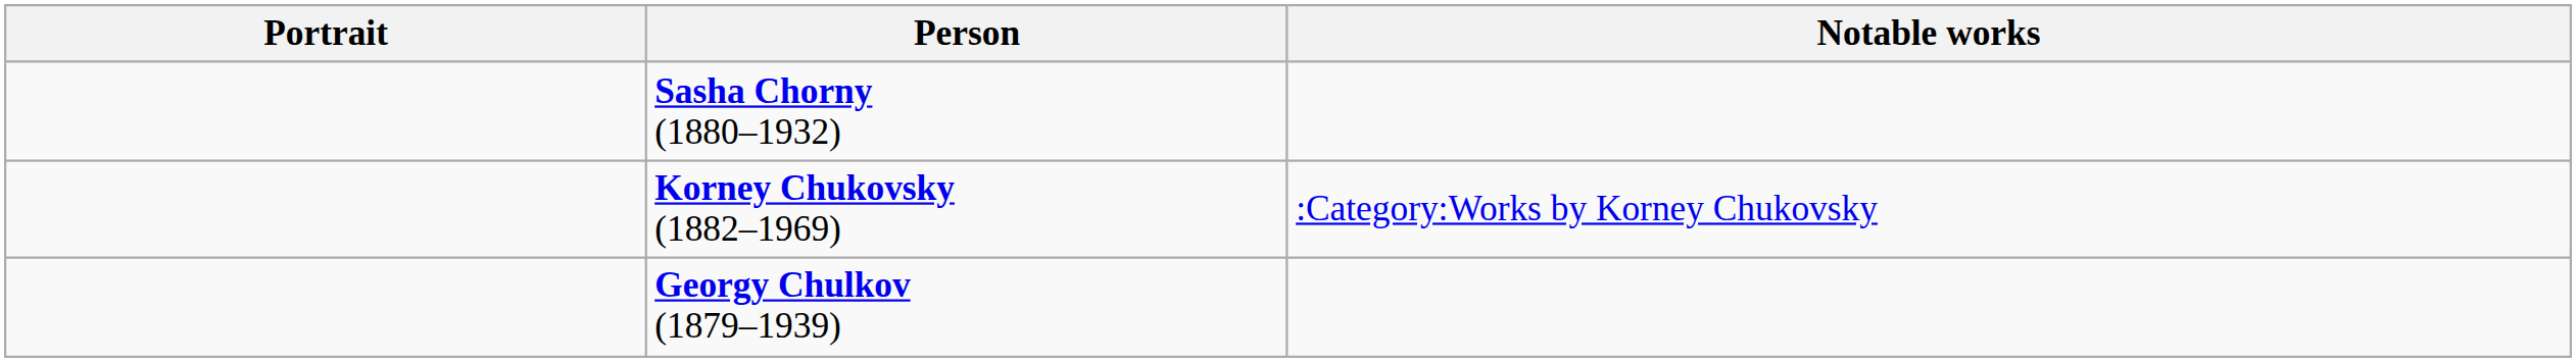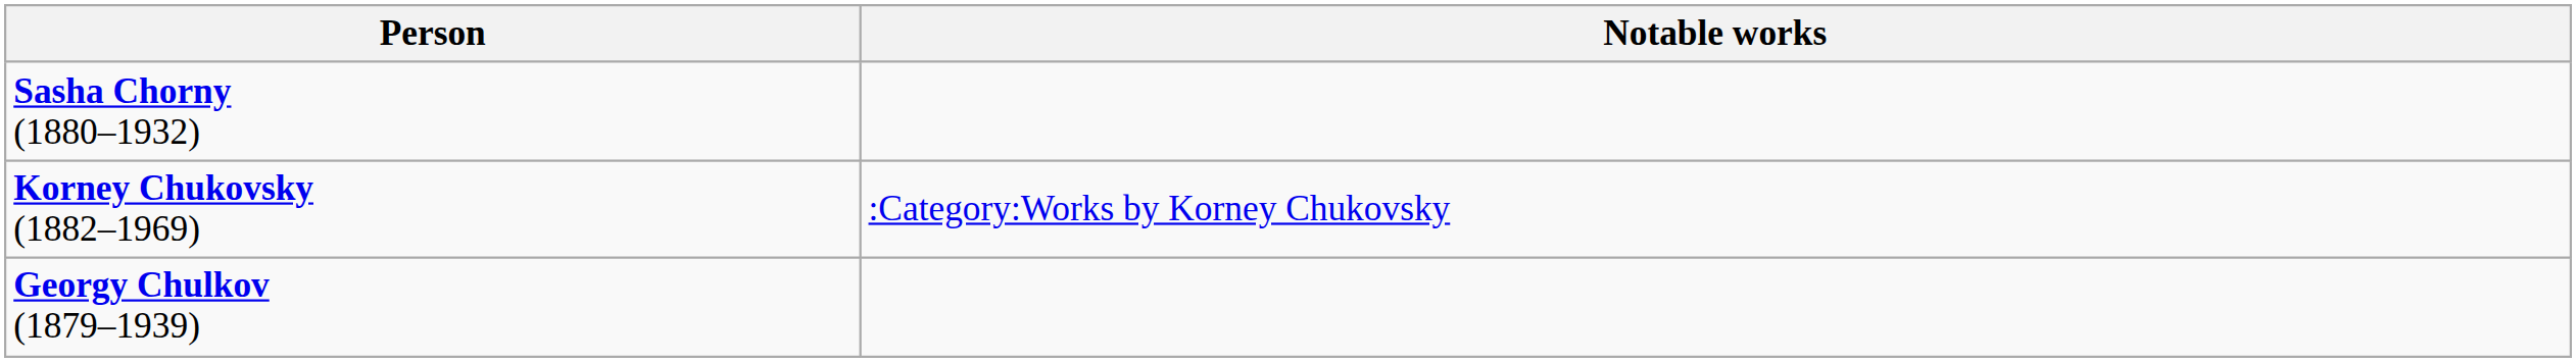- column: Portrait
